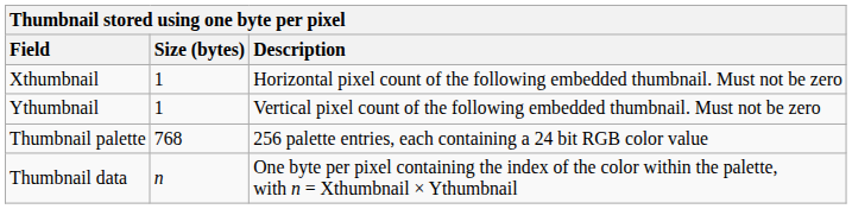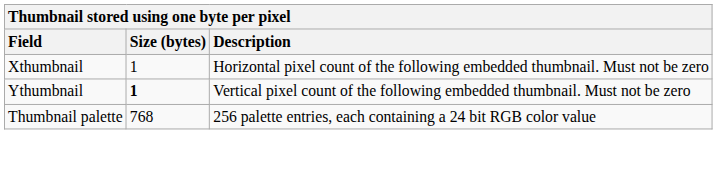Ythumbnail | Size (bytes): normal -> bold
- row: Thumbnail data | n | One byte per pixel containing the index of the color within the palette, with n = Xthumbnail × Ythumbnail
